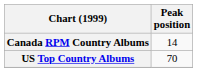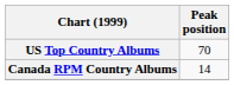rows swapped: US Top Country Albums <-> Canada RPM Country Albums
